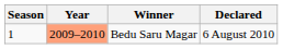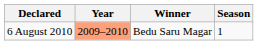columns swapped: Season <-> Declared
